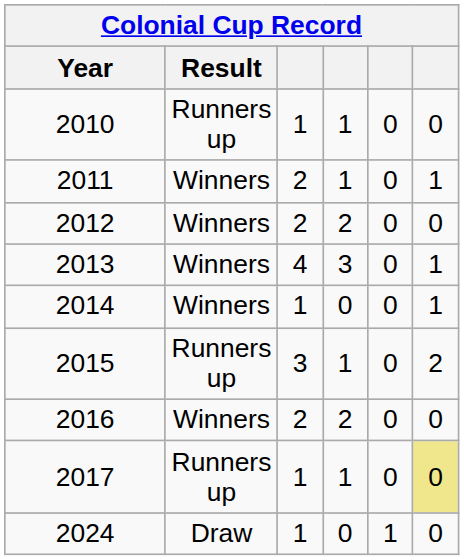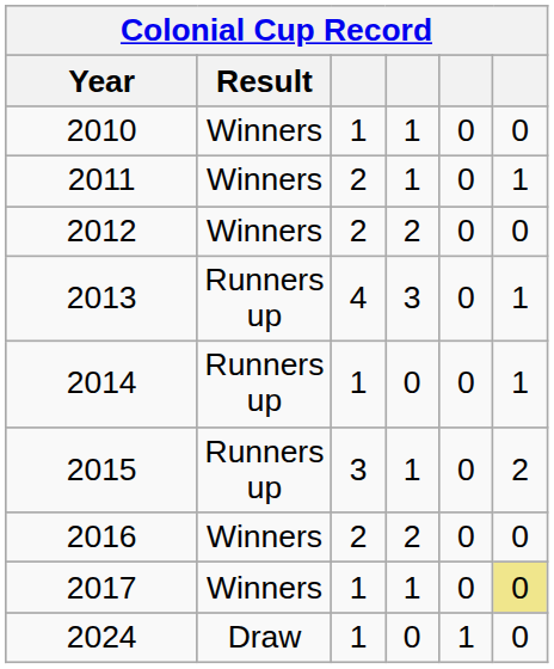2010 | Result: Runners up -> Winners
2013 | Result: Winners -> Runners up
2014 | Result: Winners -> Runners up
2017 | Result: Runners up -> Winners
